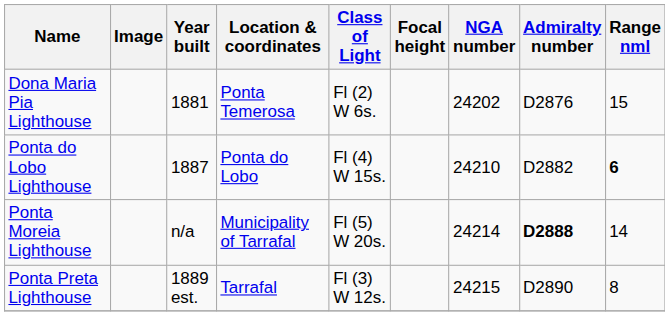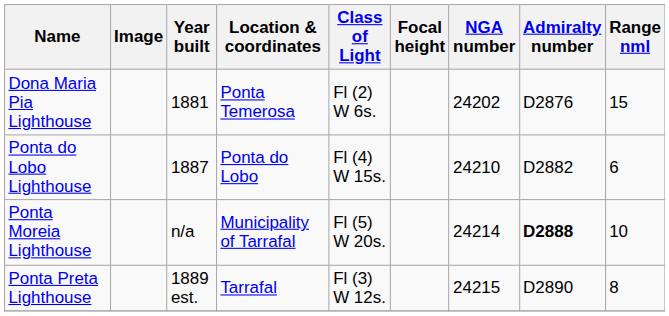Ponta do Lobo Lighthouse | Range nml: bold -> normal
Ponta Moreia Lighthouse | Range nml: 14 -> 10
